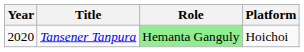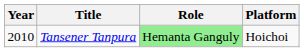Tansener Tanpura | Year: 2020 -> 2010
